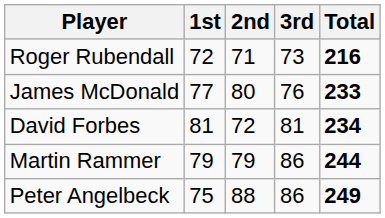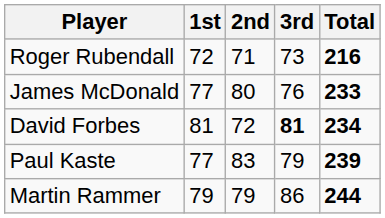David Forbes | 3rd: normal -> bold
+ row: Paul Kaste | 77 | 83 | 79 | 239
- row: Peter Angelbeck | 75 | 88 | 86 | 249
